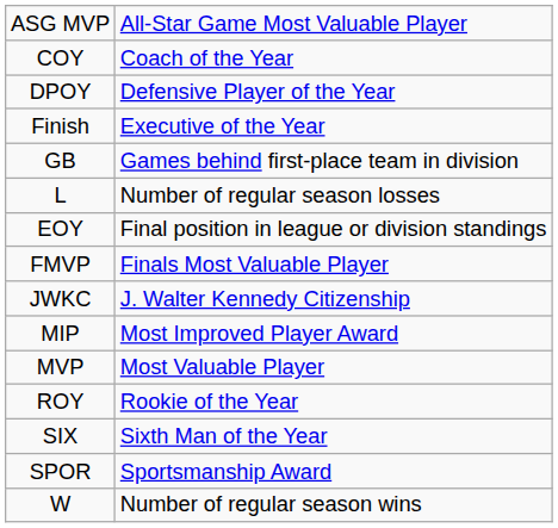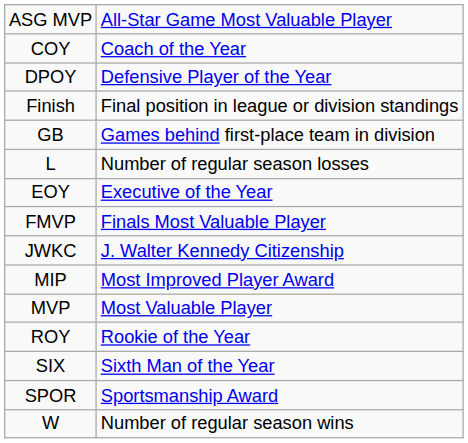Finish | column 2: Executive of the Year -> Final position in league or division standings
EOY | column 2: Final position in league or division standings -> Executive of the Year
